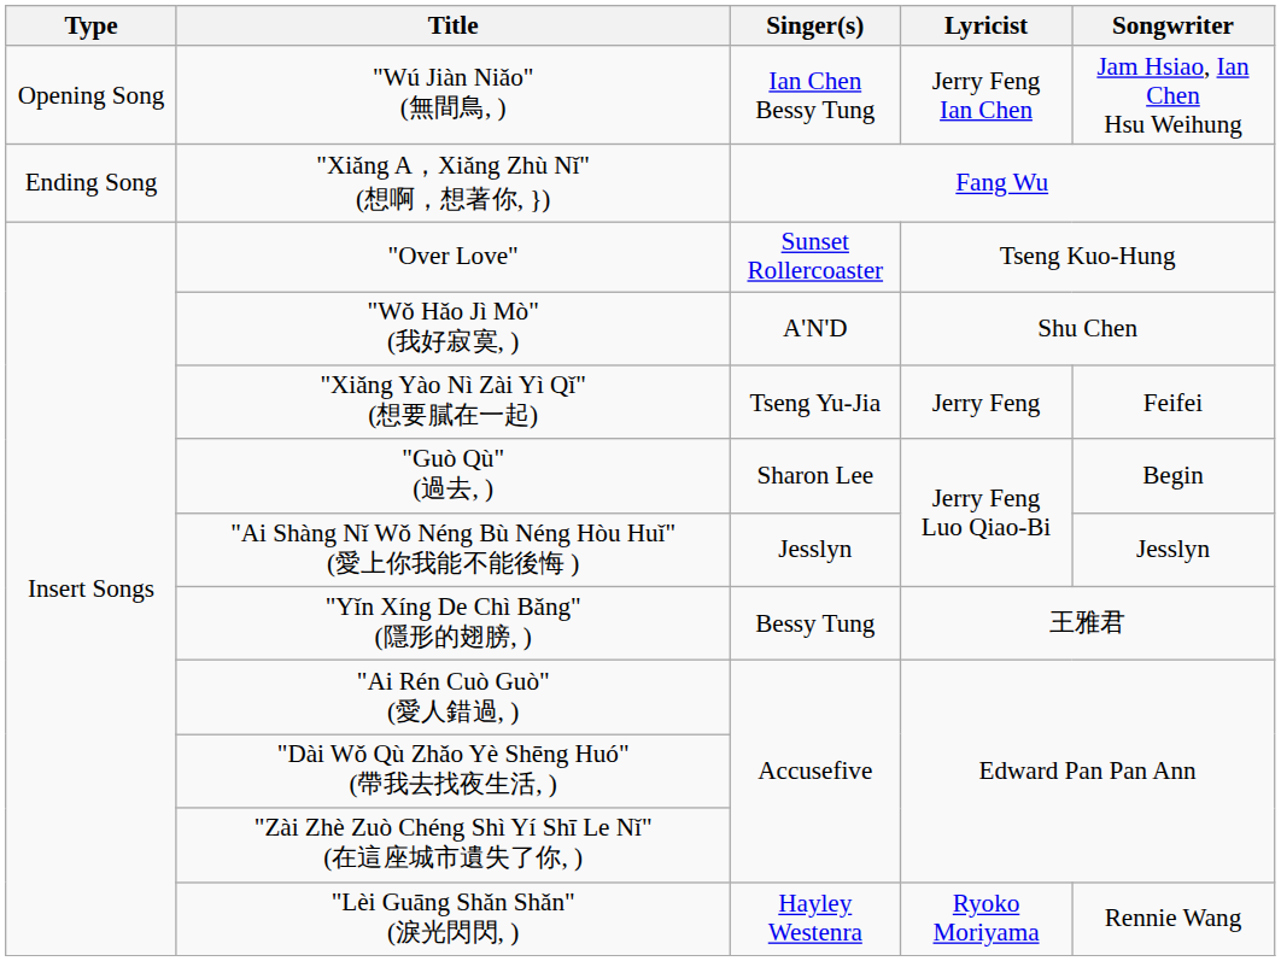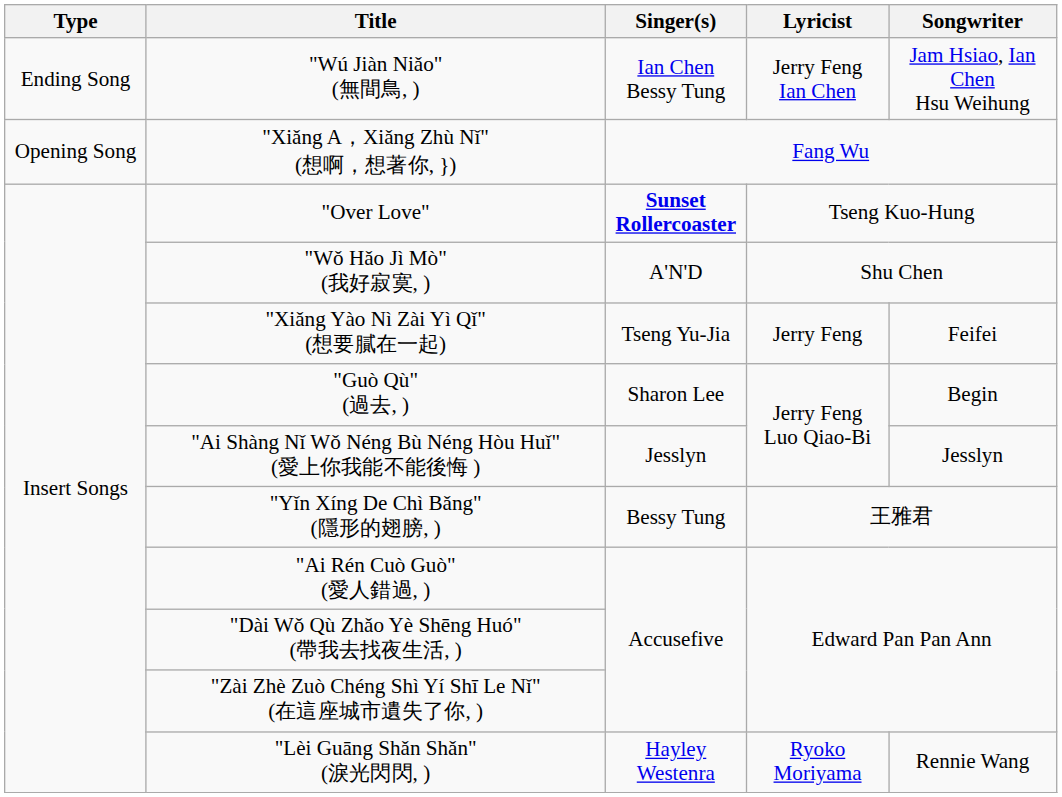"Wú Jiàn Niǎo" (無間鳥, ) | Type: Opening Song -> Ending Song
"Xiǎng A，Xiǎng Zhù Nǐ" (想啊，想著你, }) | Type: Ending Song -> Opening Song
"Over Love" | Singer(s): normal -> bold
